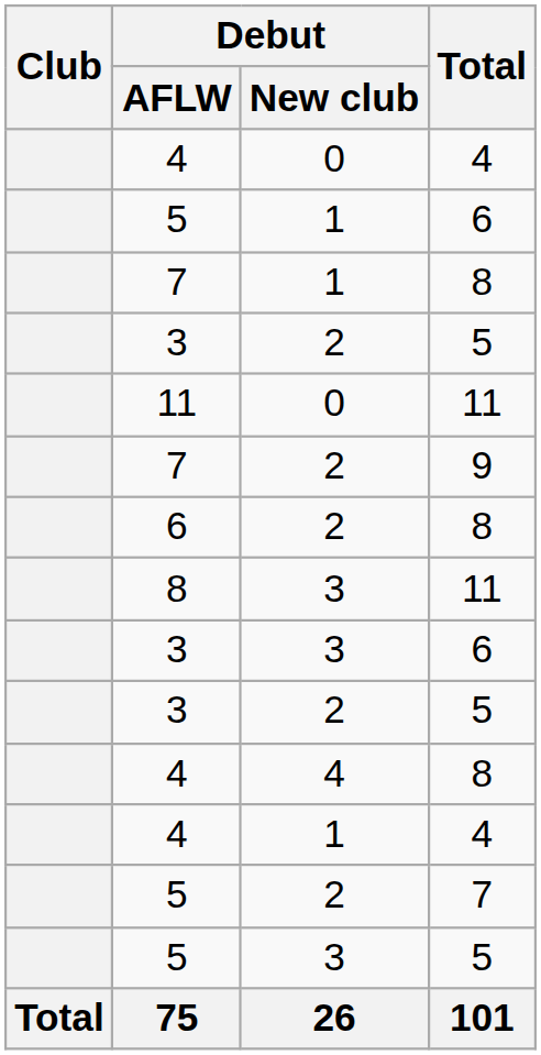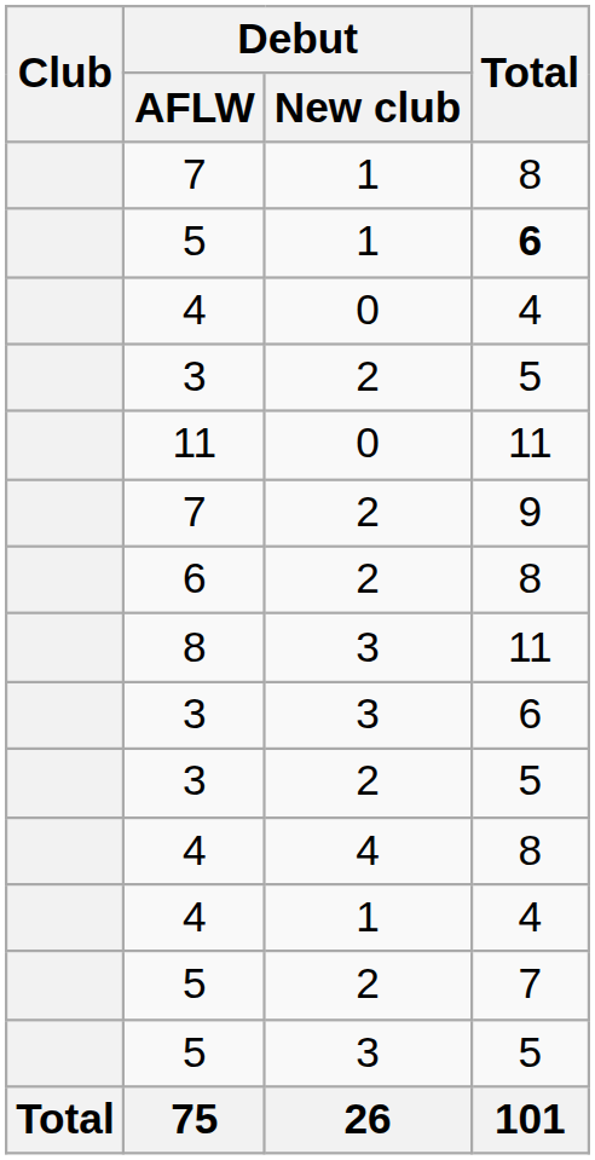rows swapped: 4 / 0 <-> 7 / 1
5 / 1 | Total: normal -> bold
